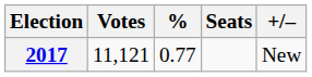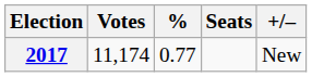2017 | Votes: 11,121 -> 11,174
